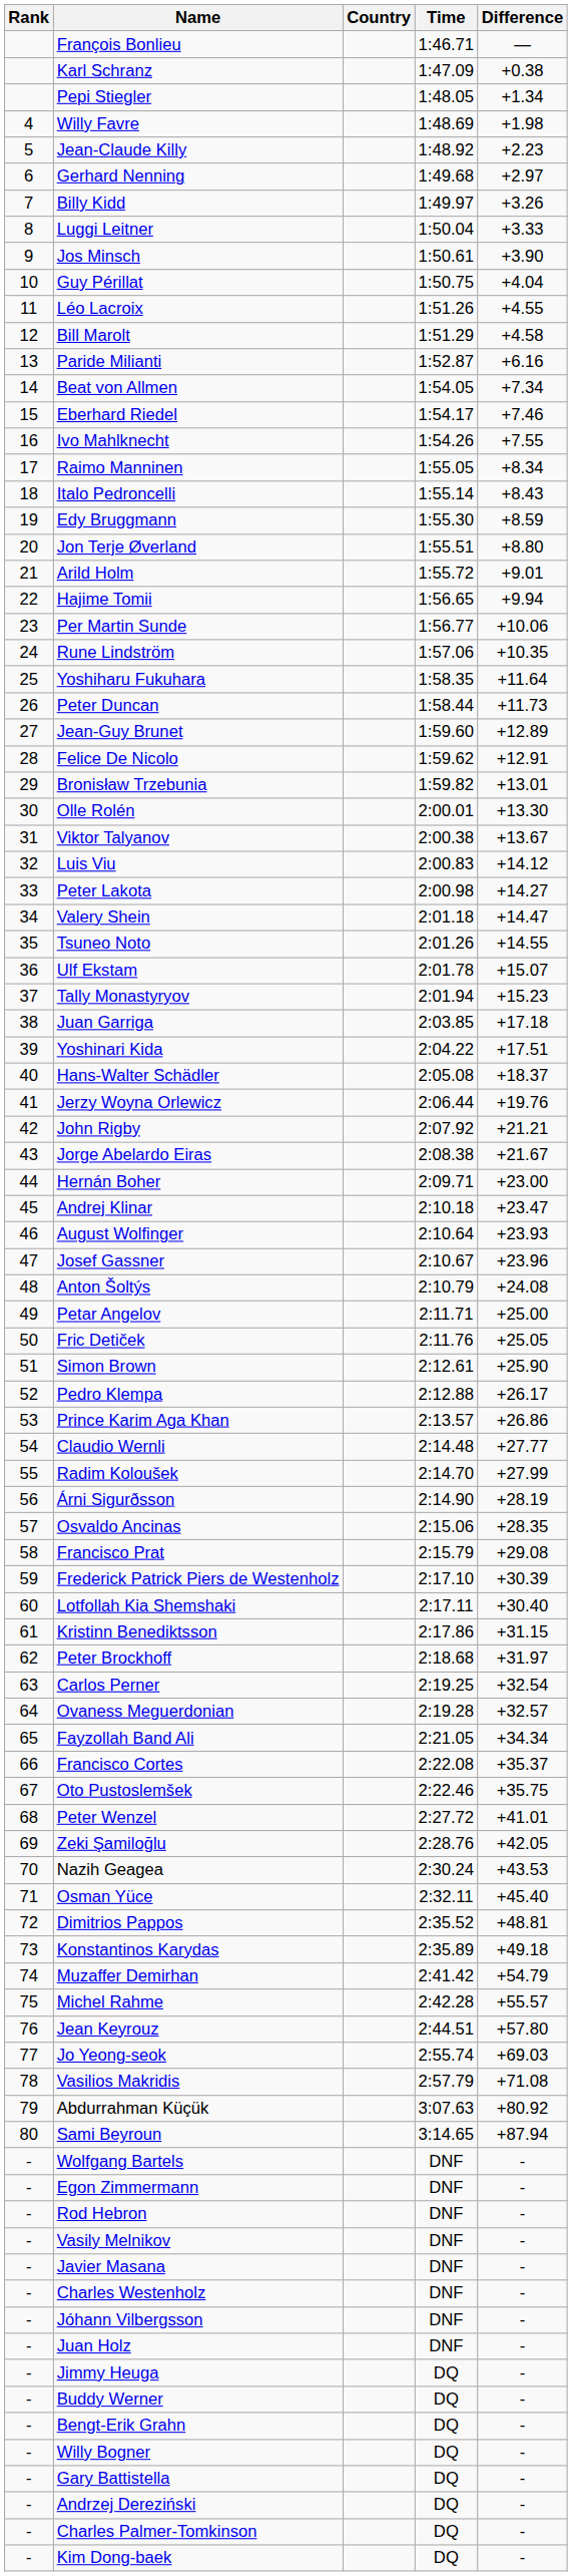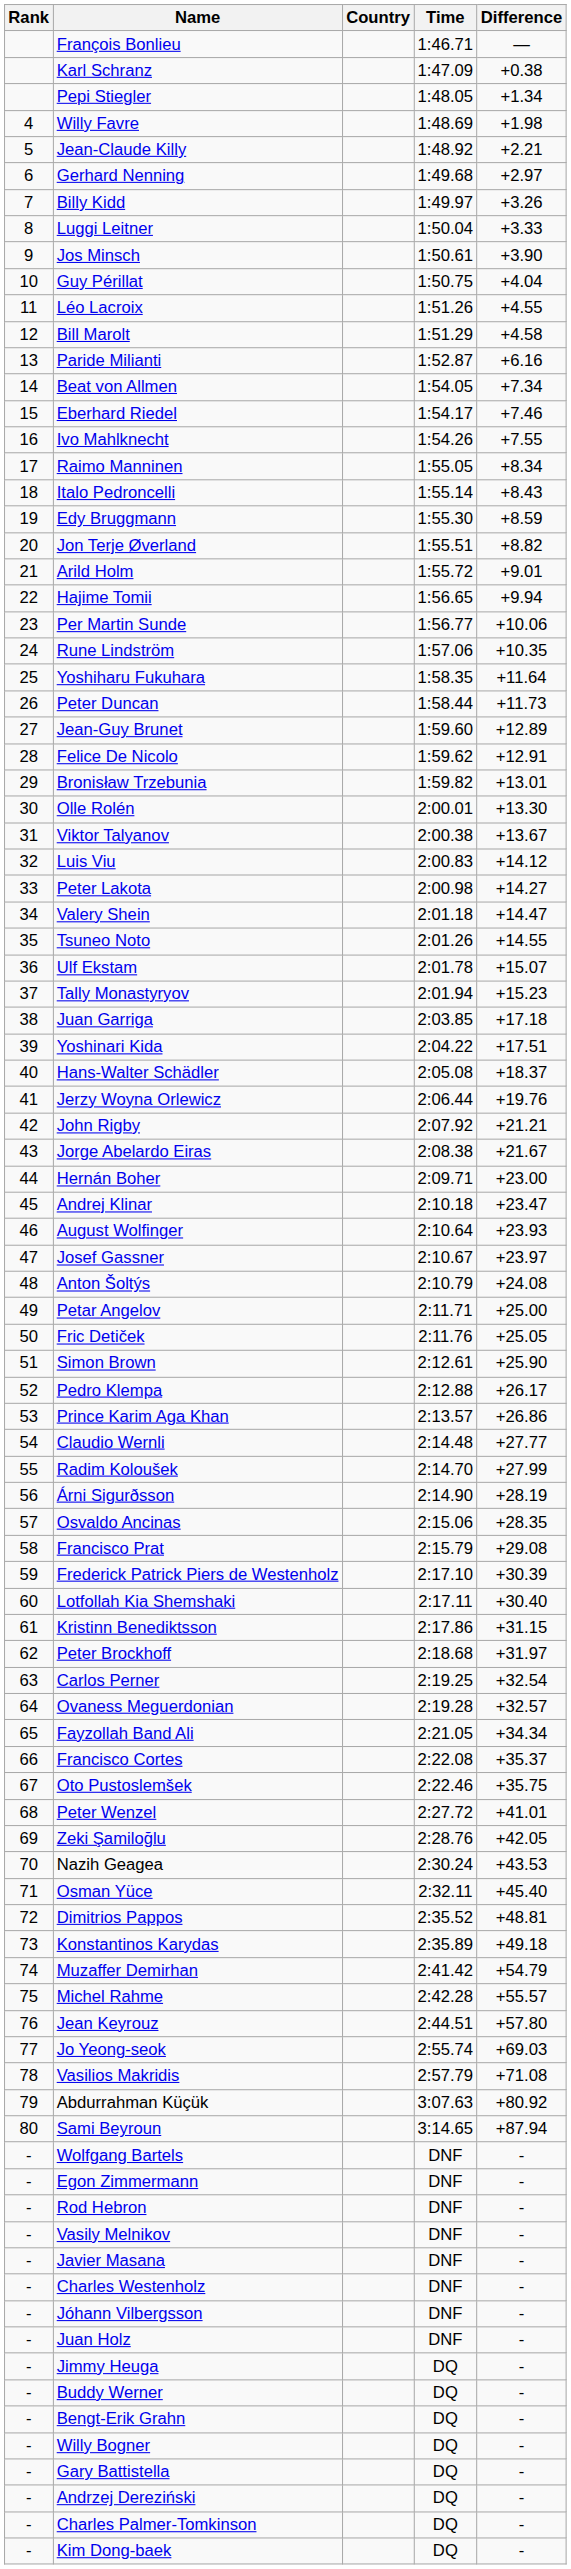Jean-Claude Killy | Difference: +2.23 -> +2.21
Jon Terje Øverland | Difference: +8.80 -> +8.82
Josef Gassner | Difference: +23.96 -> +23.97
